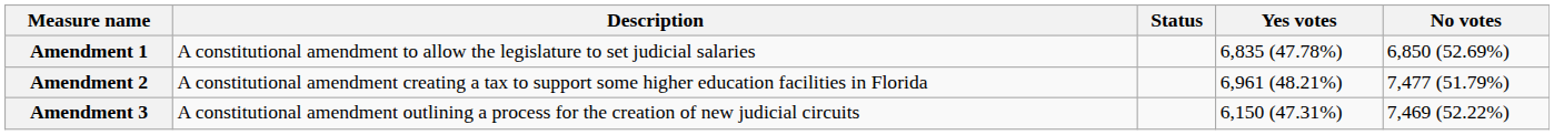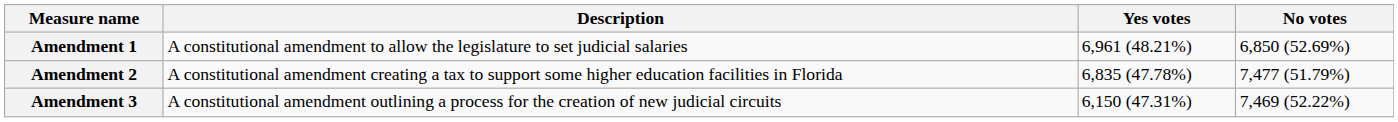- column: Status
Amendment 1 | Yes votes: 6,835 (47.78%) -> 6,961 (48.21%)
Amendment 2 | Yes votes: 6,961 (48.21%) -> 6,835 (47.78%)
